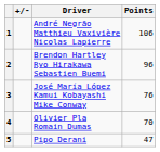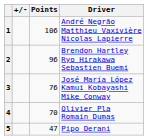columns swapped: Driver <-> Points
